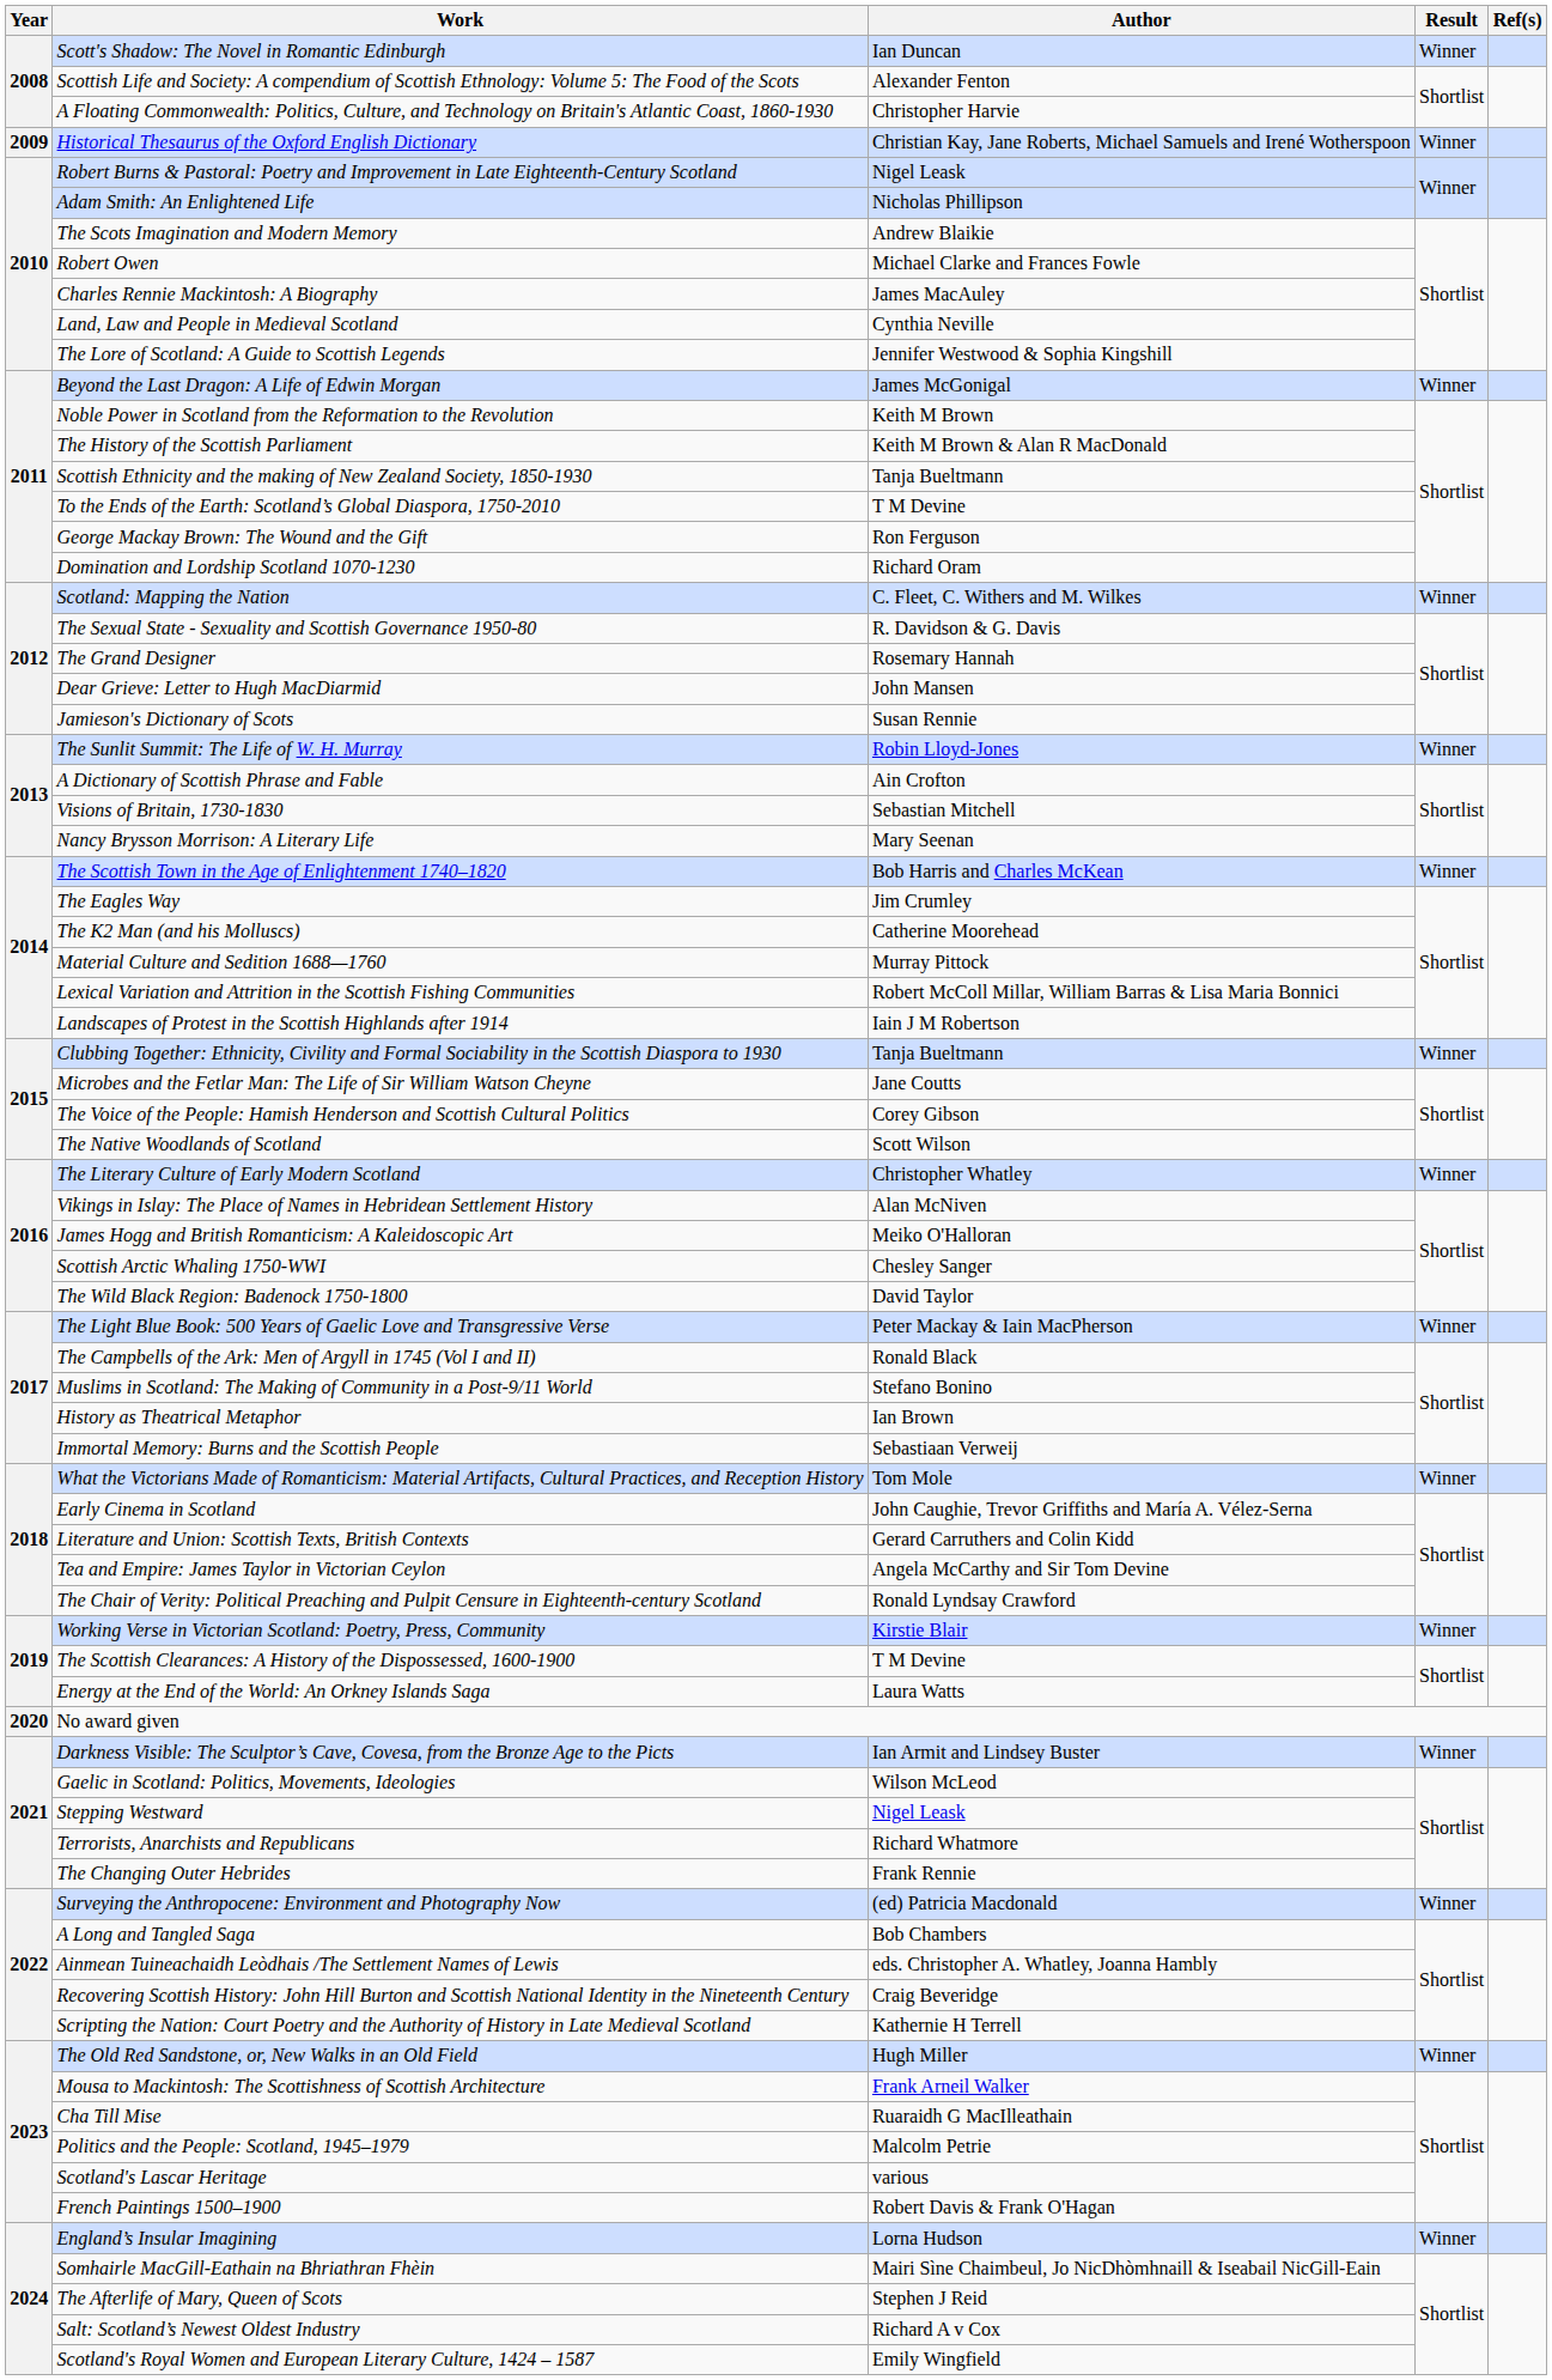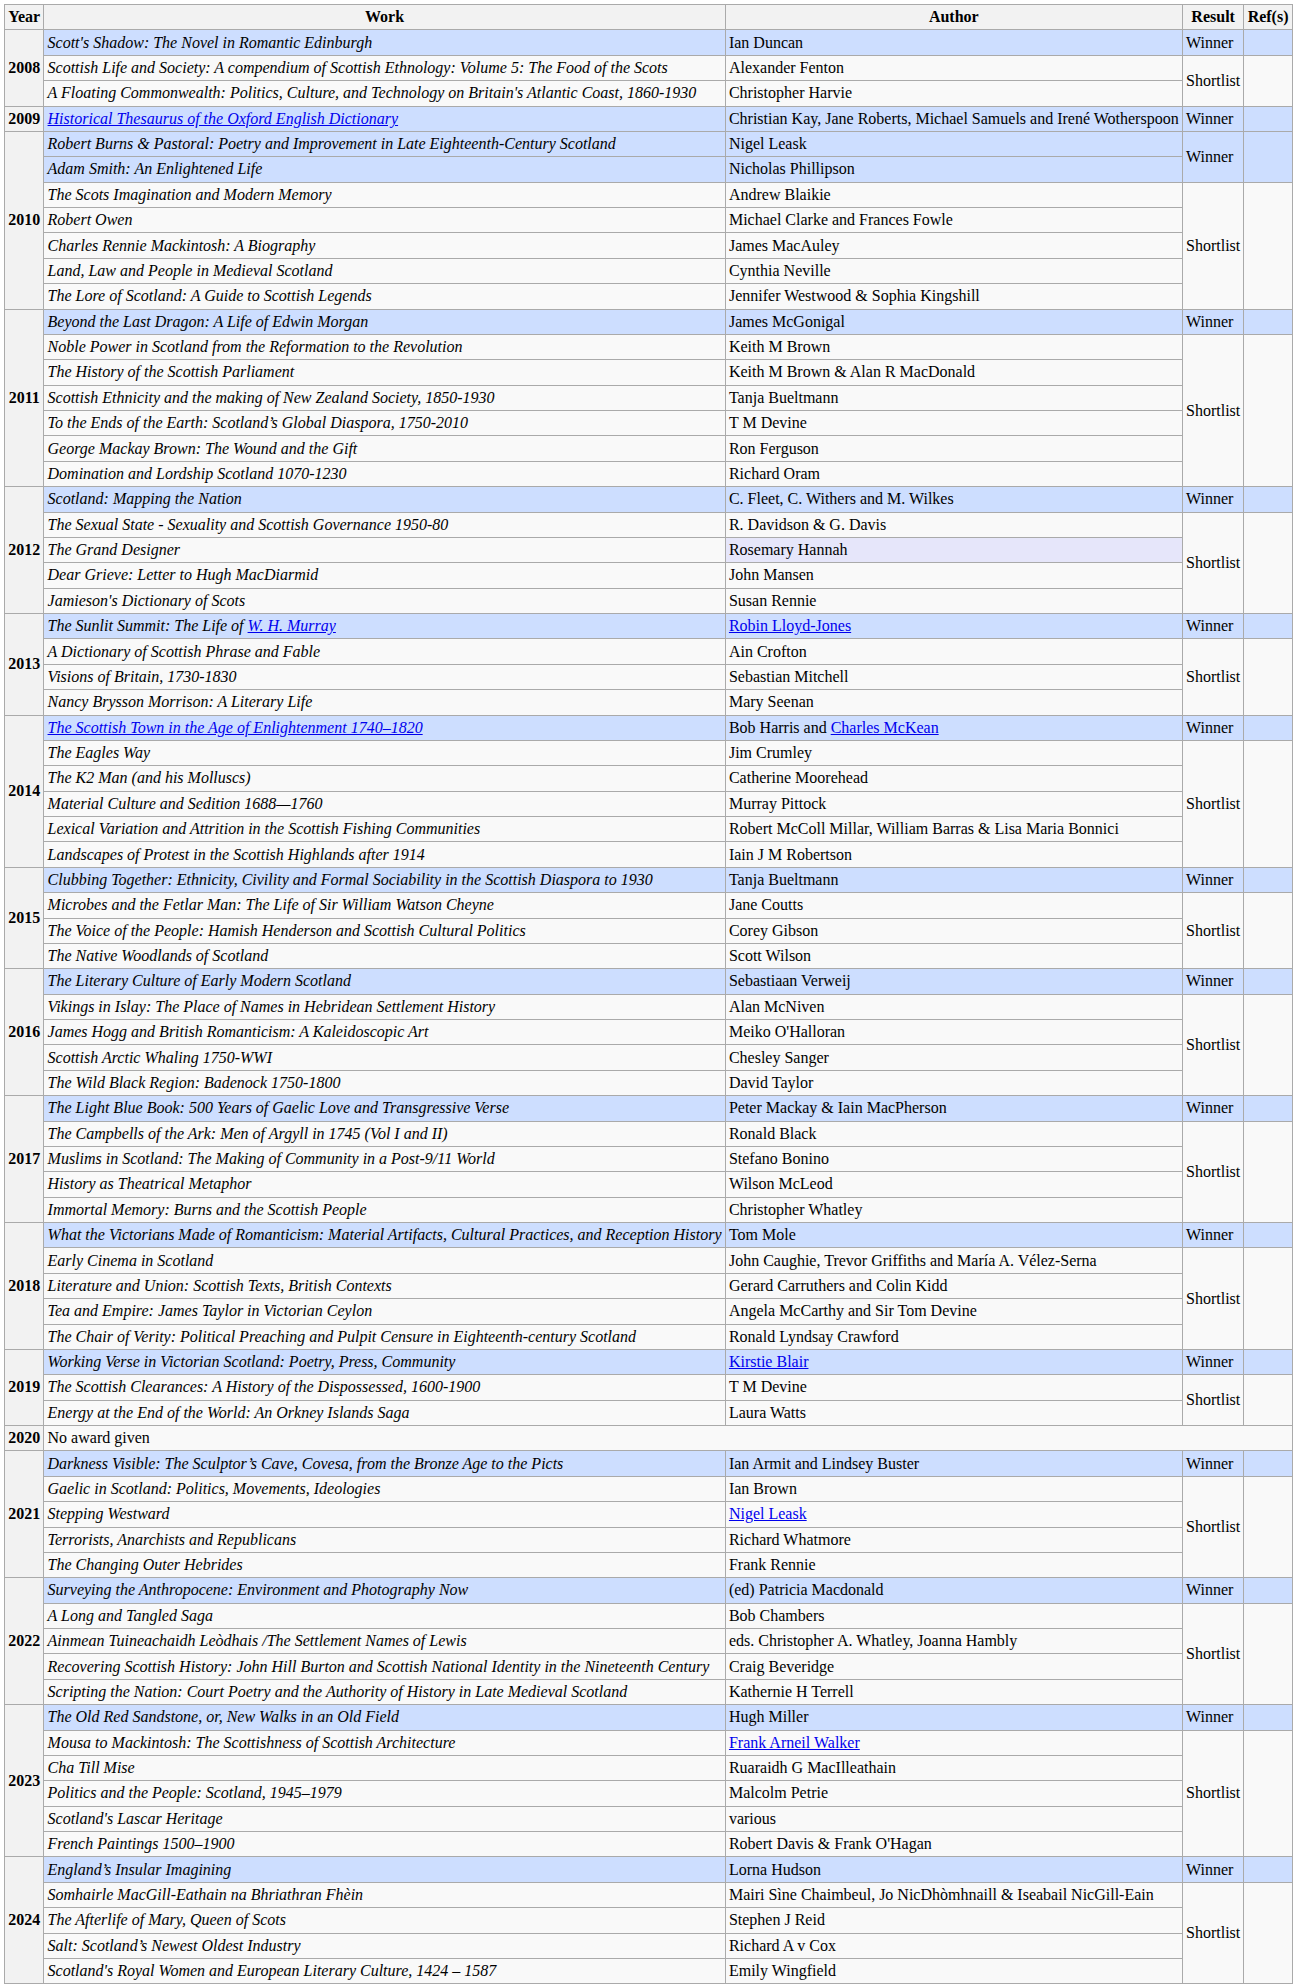The Grand Designer | Author: no background -> lavender background
The Literary Culture of Early Modern Scotland | Author: Christopher Whatley -> Sebastiaan Verweij
History as Theatrical Metaphor | Author: Ian Brown -> Wilson McLeod
Immortal Memory: Burns and the Scottish People | Author: Sebastiaan Verweij -> Christopher Whatley
Gaelic in Scotland: Politics, Movements, Ideologies | Author: Wilson McLeod -> Ian Brown
